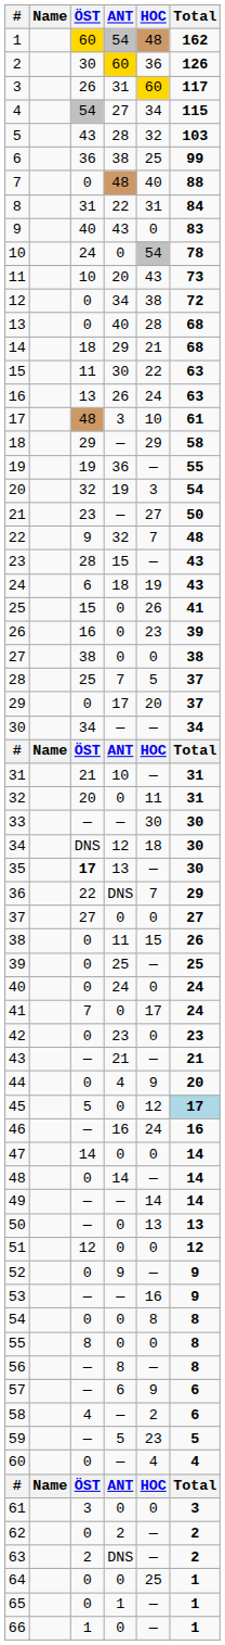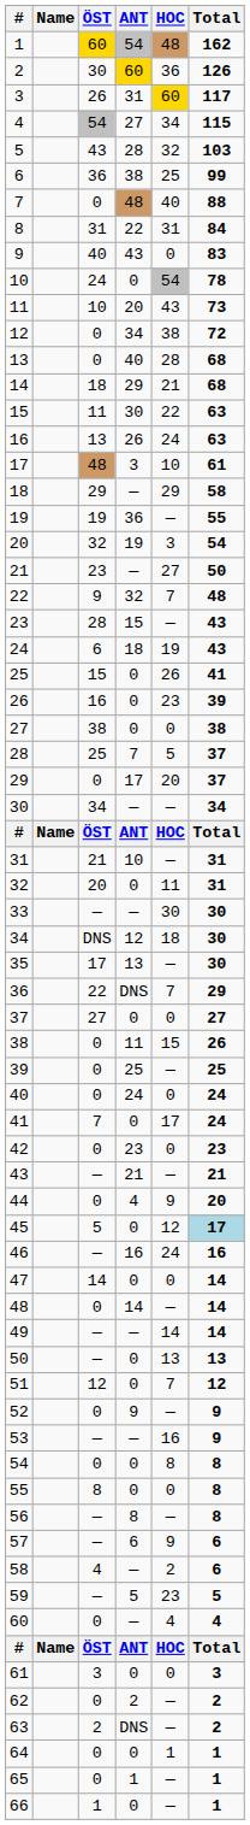35 | ÖST: bold -> normal
51 | HOC: 0 -> 7
64 | HOC: 25 -> 1
